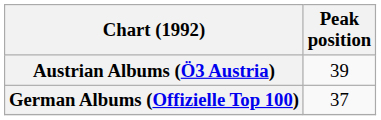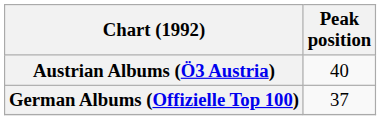Austrian Albums (Ö3 Austria) | Peak position: 39 -> 40
